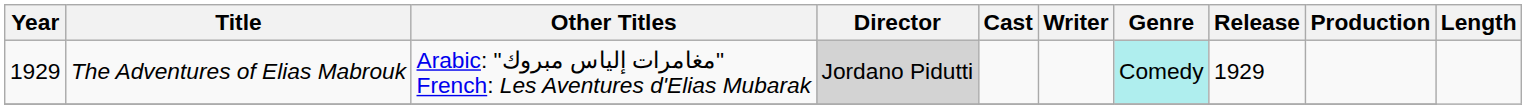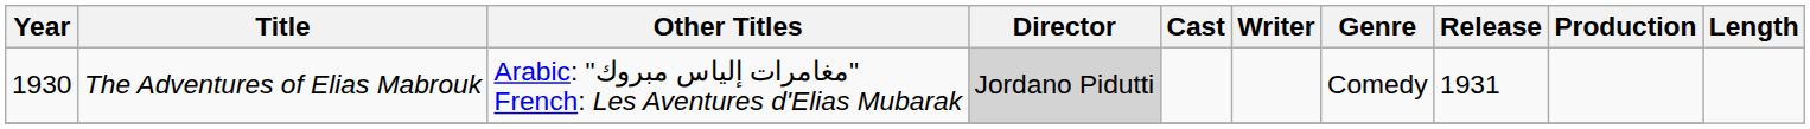The Adventures of Elias Mabrouk | Year: 1929 -> 1930
The Adventures of Elias Mabrouk | Genre: paleturquoise background -> no background
The Adventures of Elias Mabrouk | Release: 1929 -> 1931
